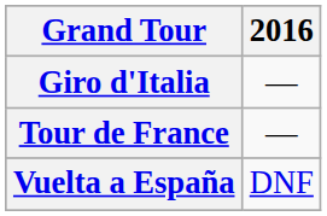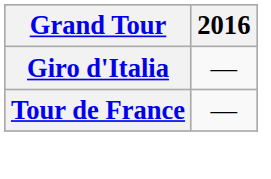- row: Vuelta a España | DNF
